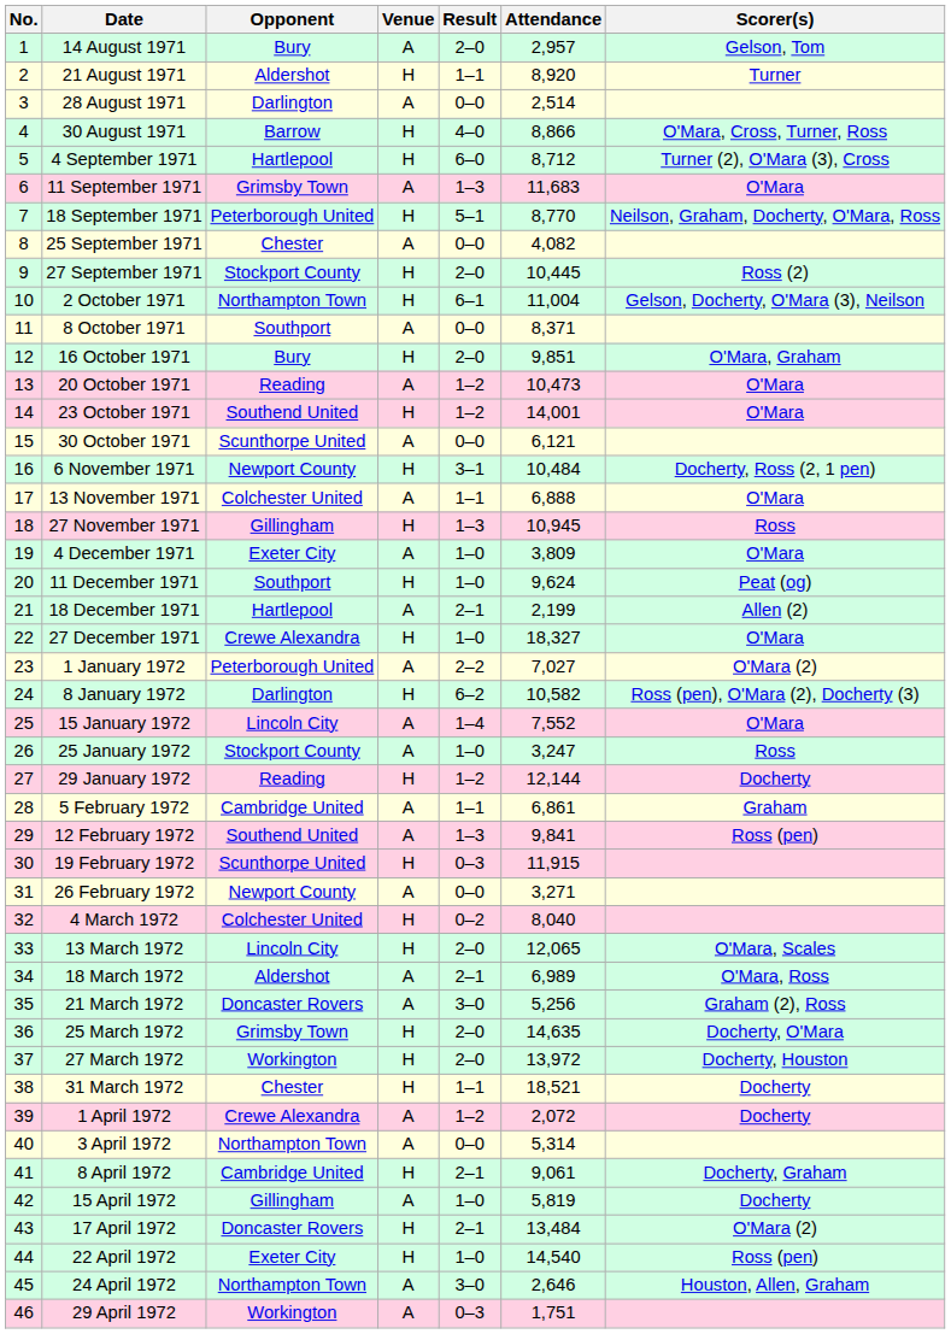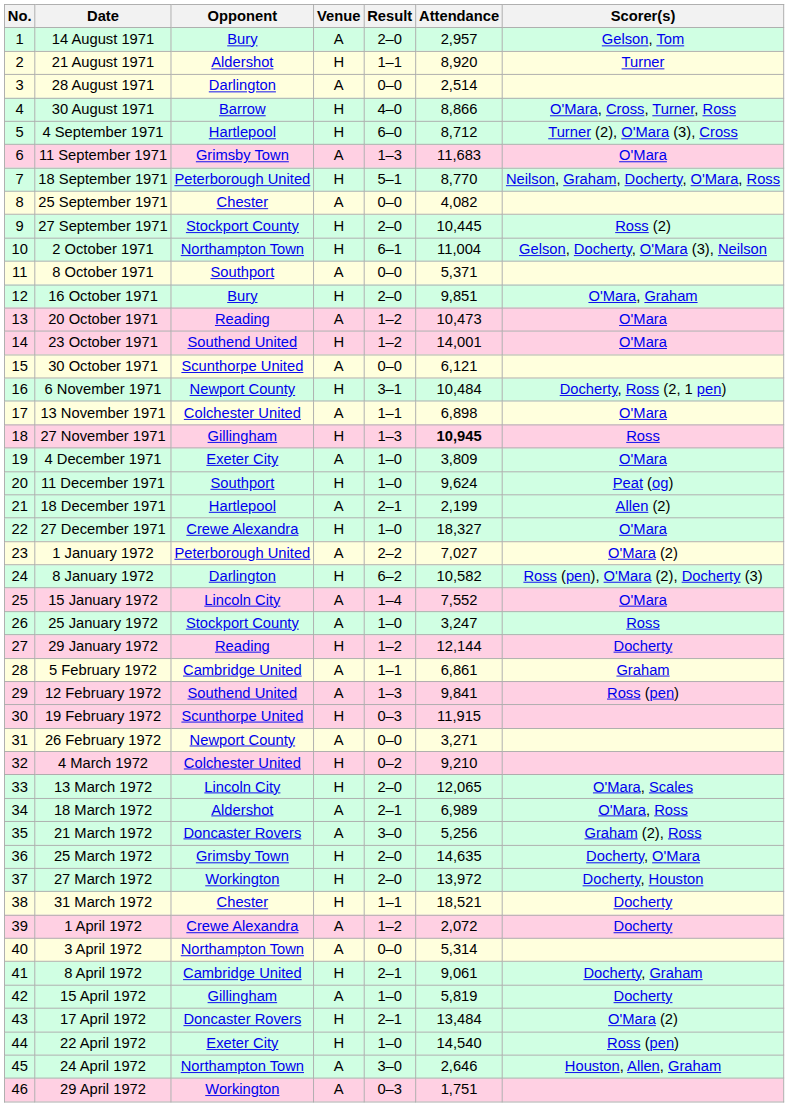8 October 1971 | Attendance: 8,371 -> 5,371
13 November 1971 | Attendance: 6,888 -> 6,898
27 November 1971 | Attendance: normal -> bold
4 March 1972 | Attendance: 8,040 -> 9,210
